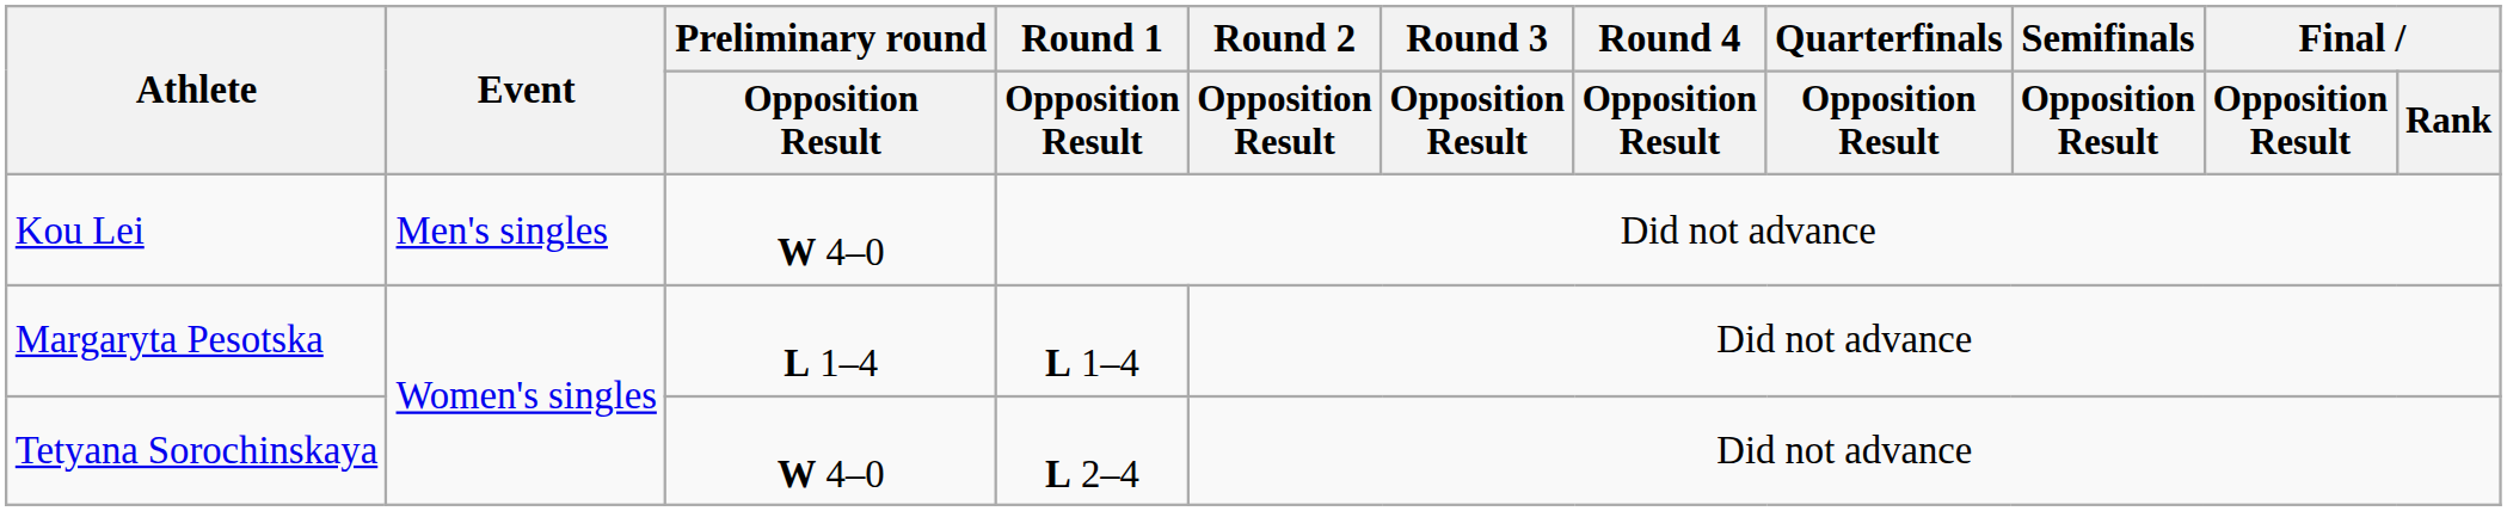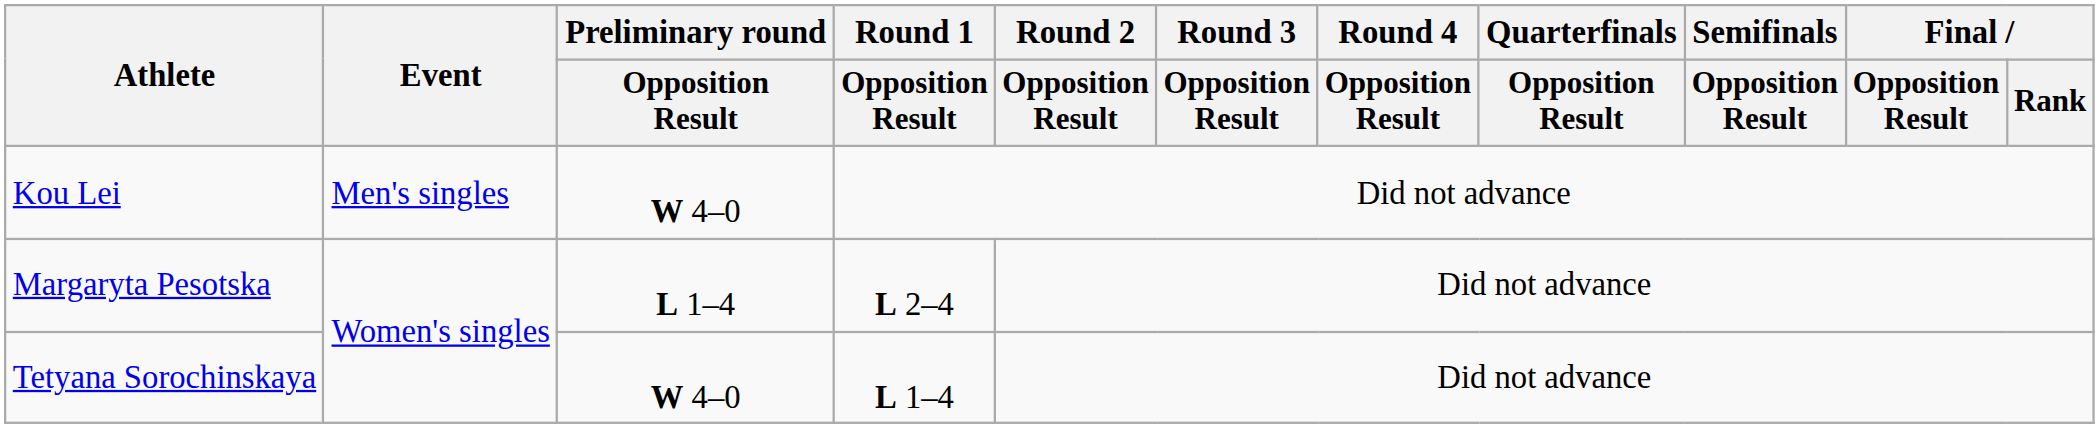Margaryta Pesotska | Round 1 / Opposition Result: L 1–4 -> L 2–4
Tetyana Sorochinskaya | Round 1 / Opposition Result: L 2–4 -> L 1–4
